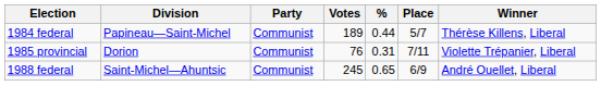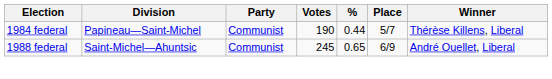1984 federal | Votes: 189 -> 190
- row: 1985 provincial | Dorion | Communist | 76 | 0.31 | 7/11 | Violette Trépanier, Liberal
